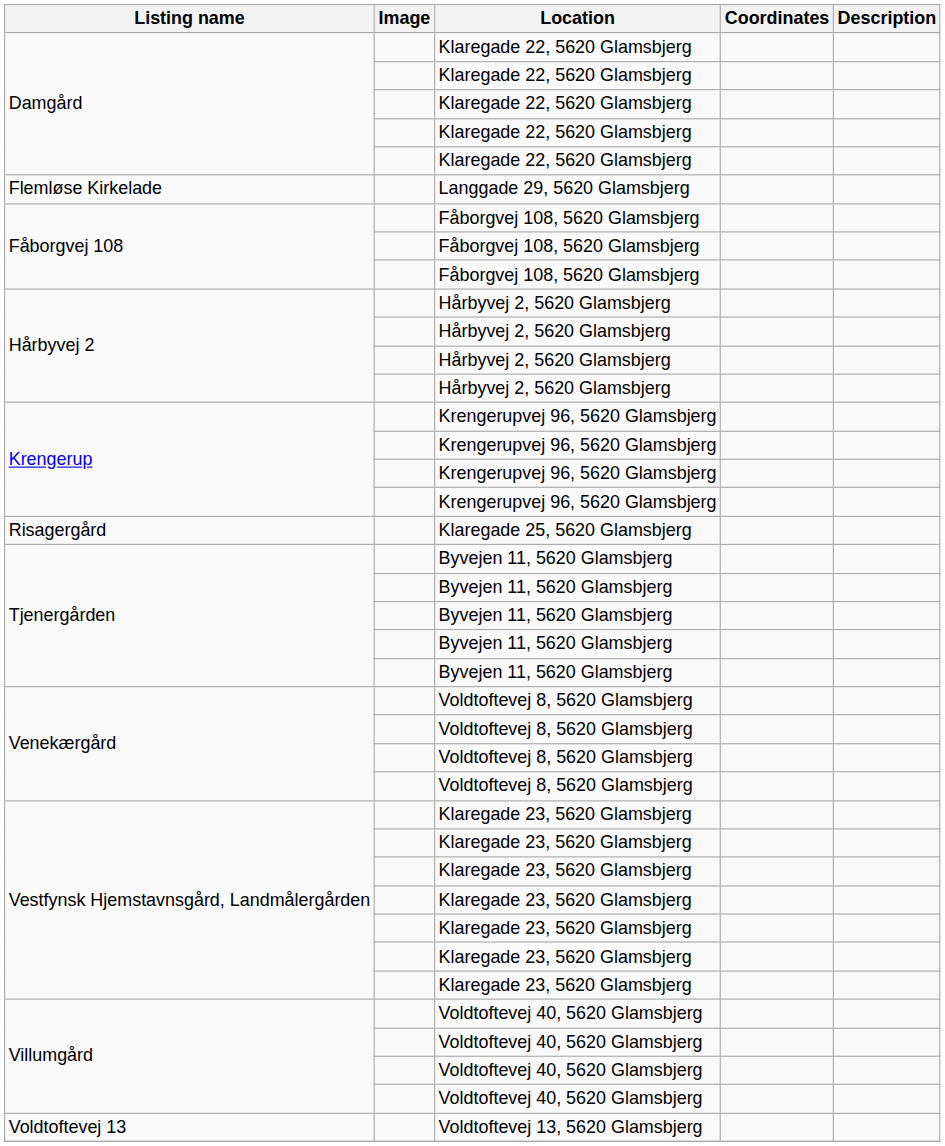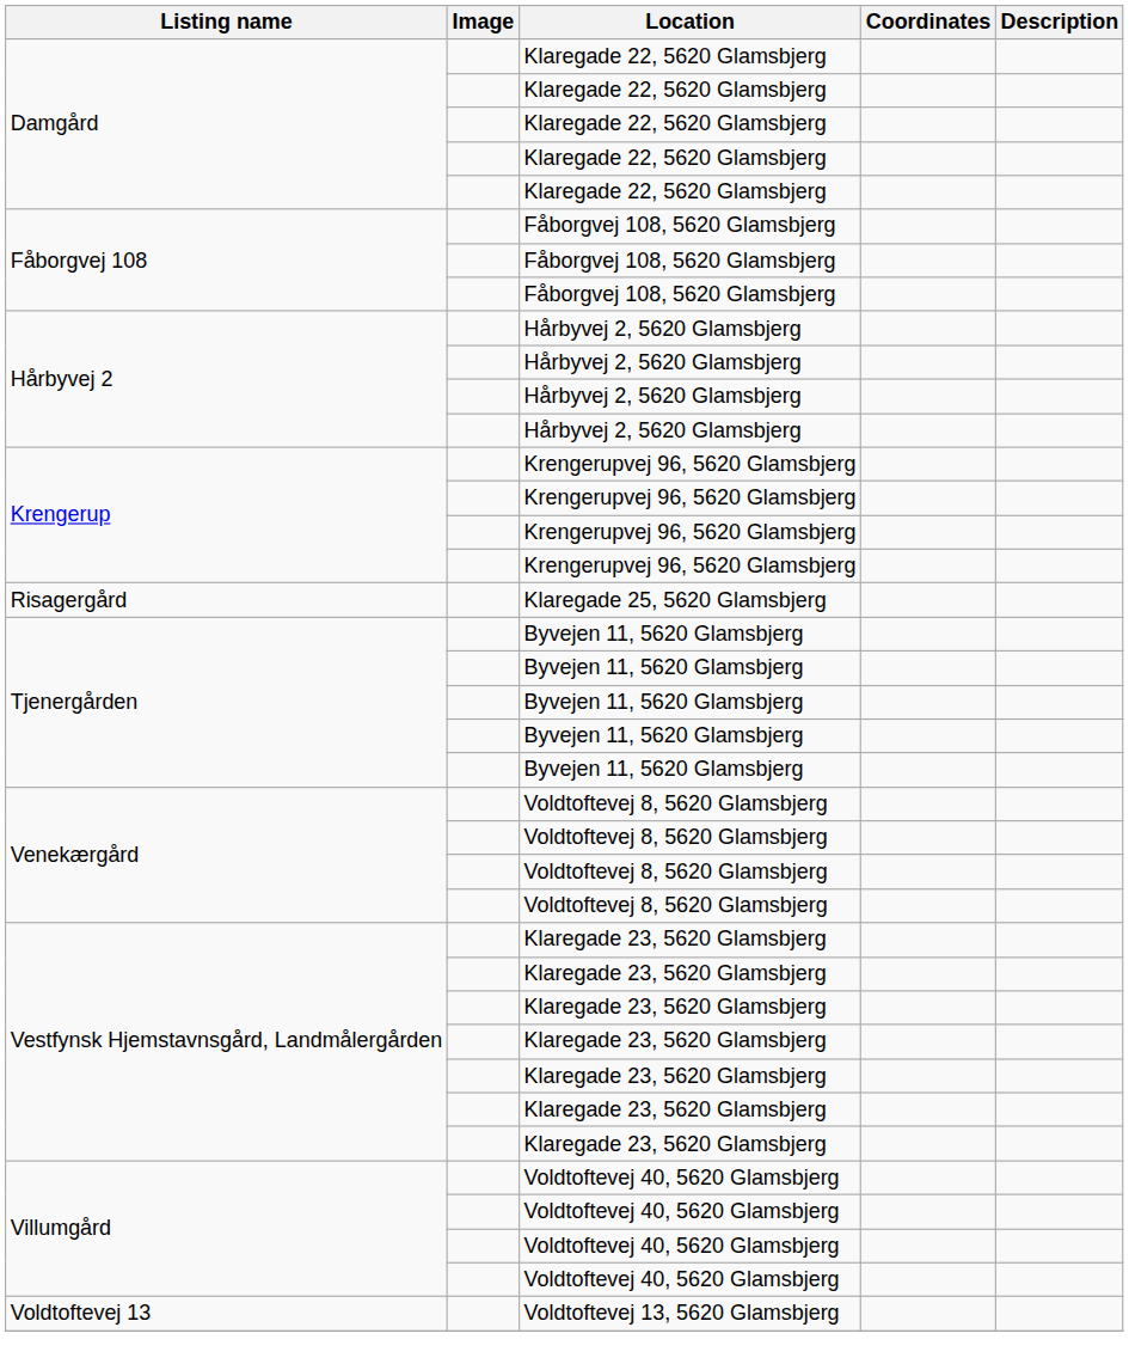- row: Flemløse Kirkelade | Langgade 29, 5620 Glamsbjerg
